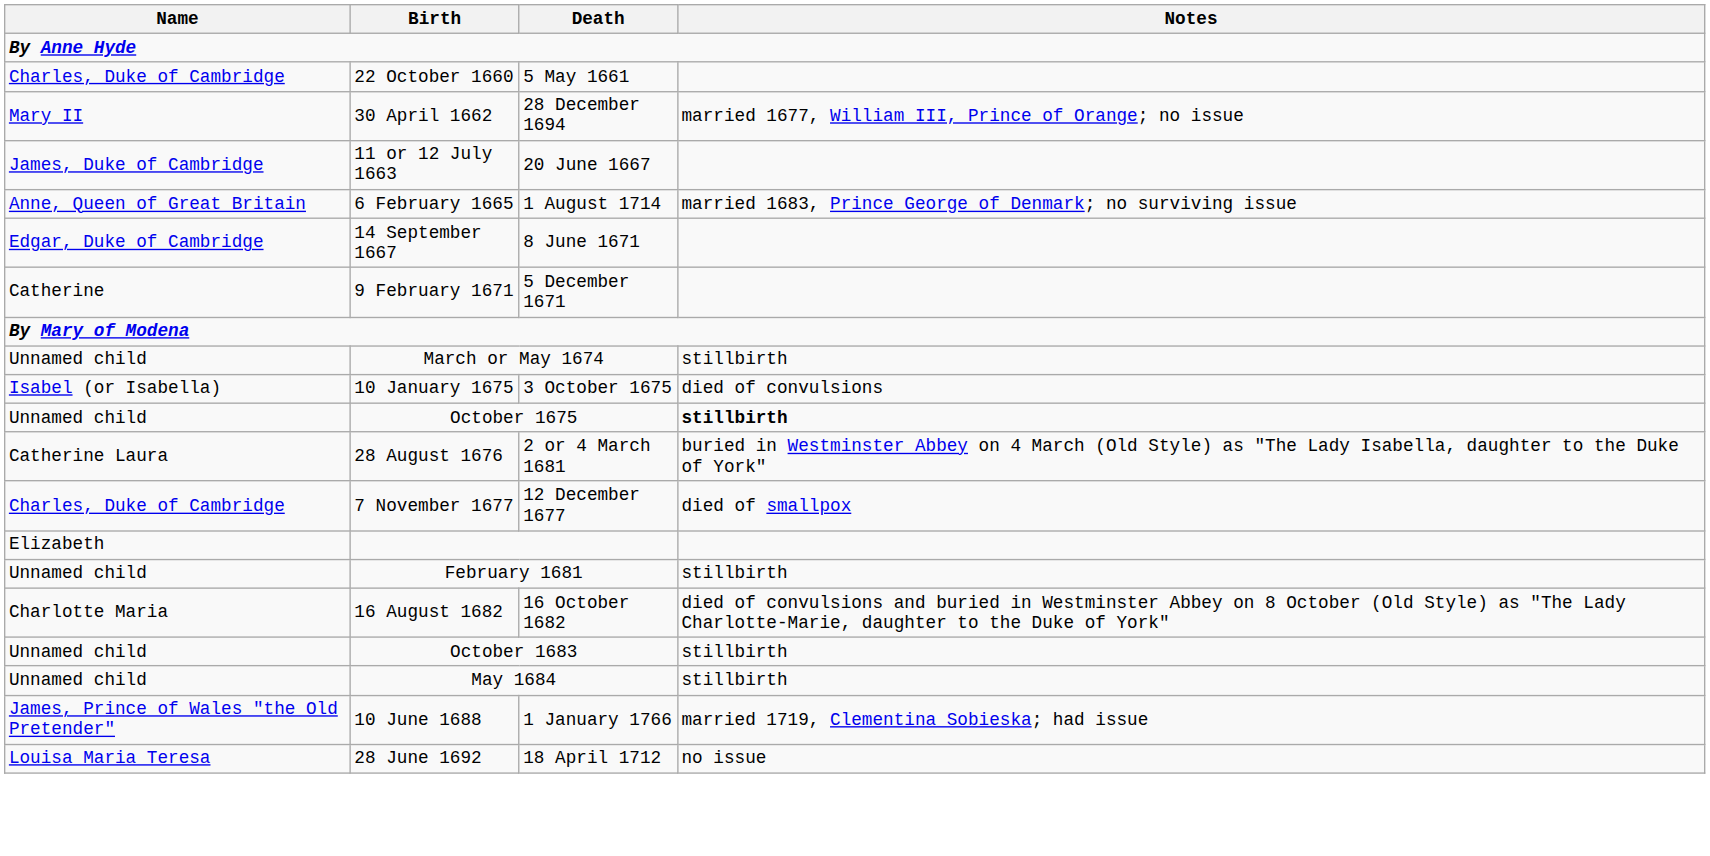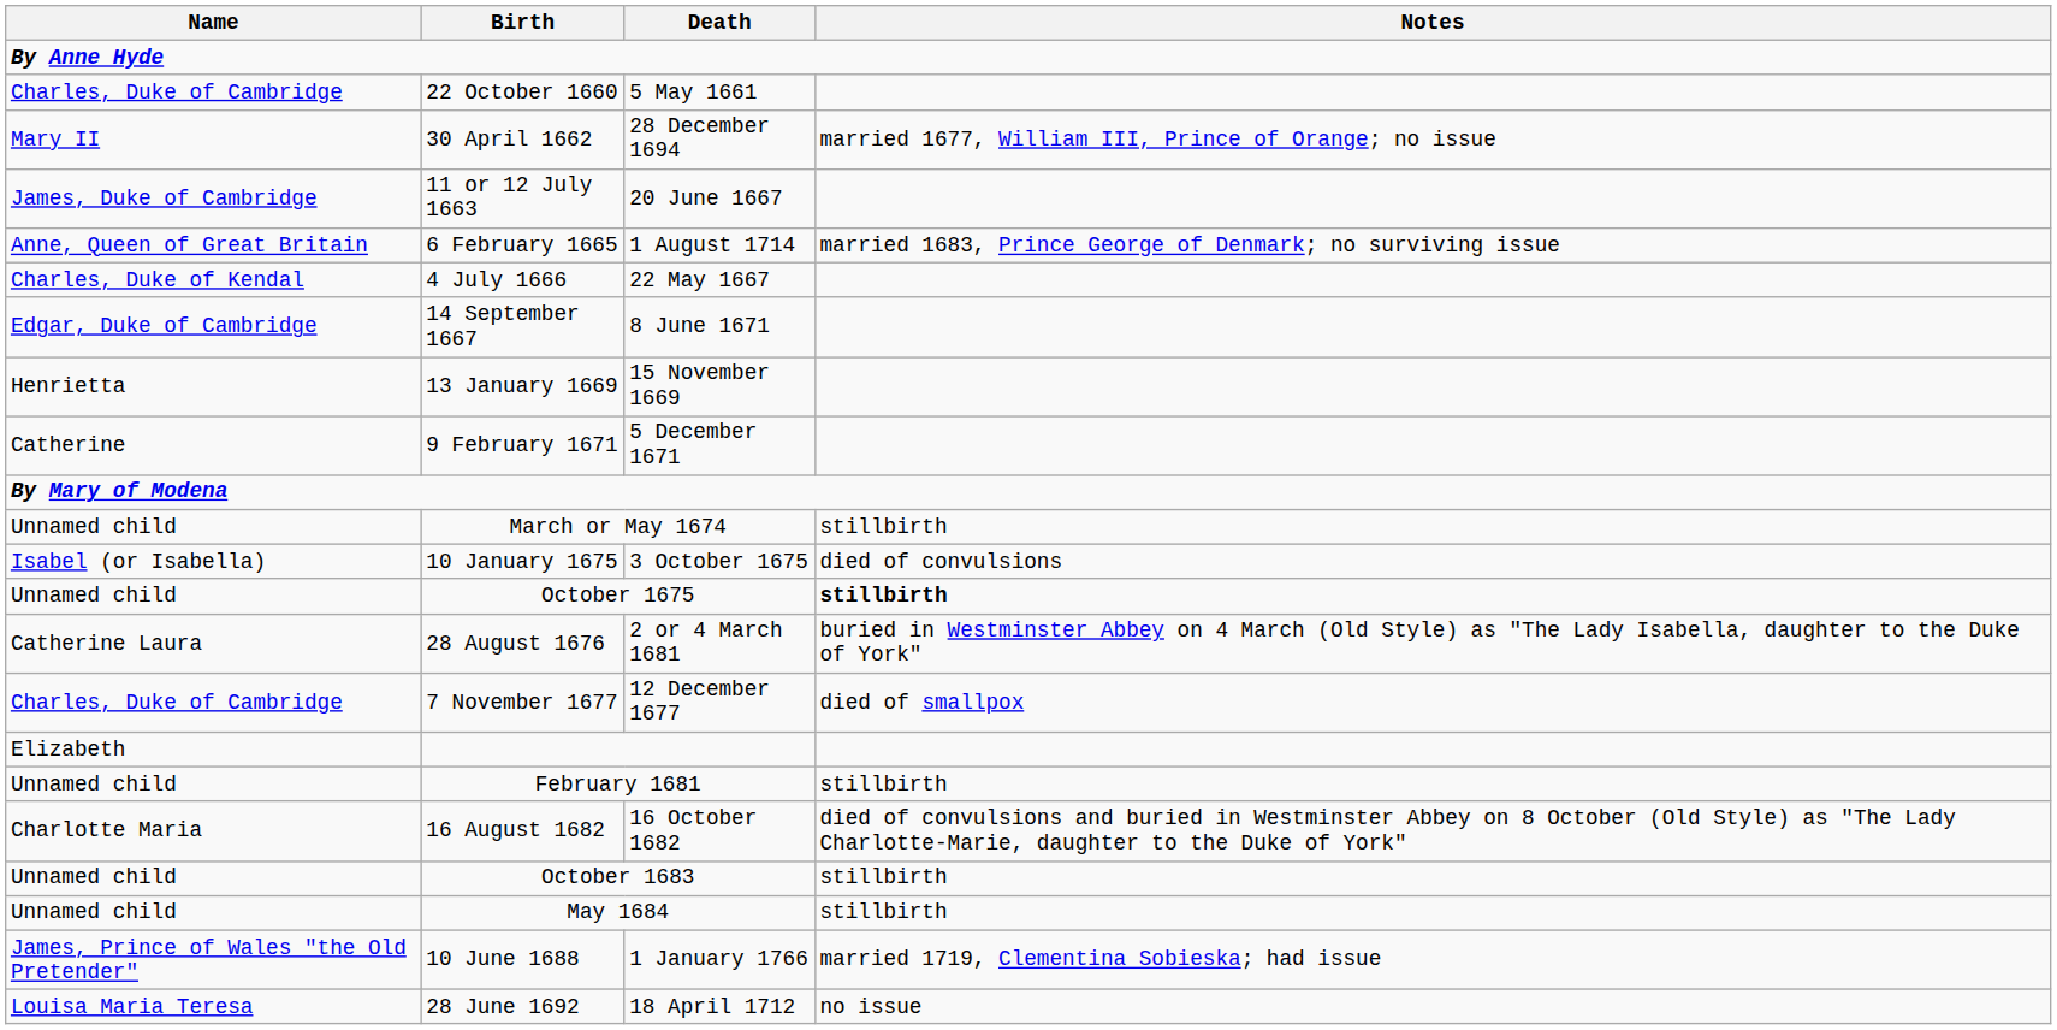+ row: Charles, Duke of Kendal | 4 July 1666 | 22 May 1667
+ row: Henrietta | 13 January 1669 | 15 November 1669
